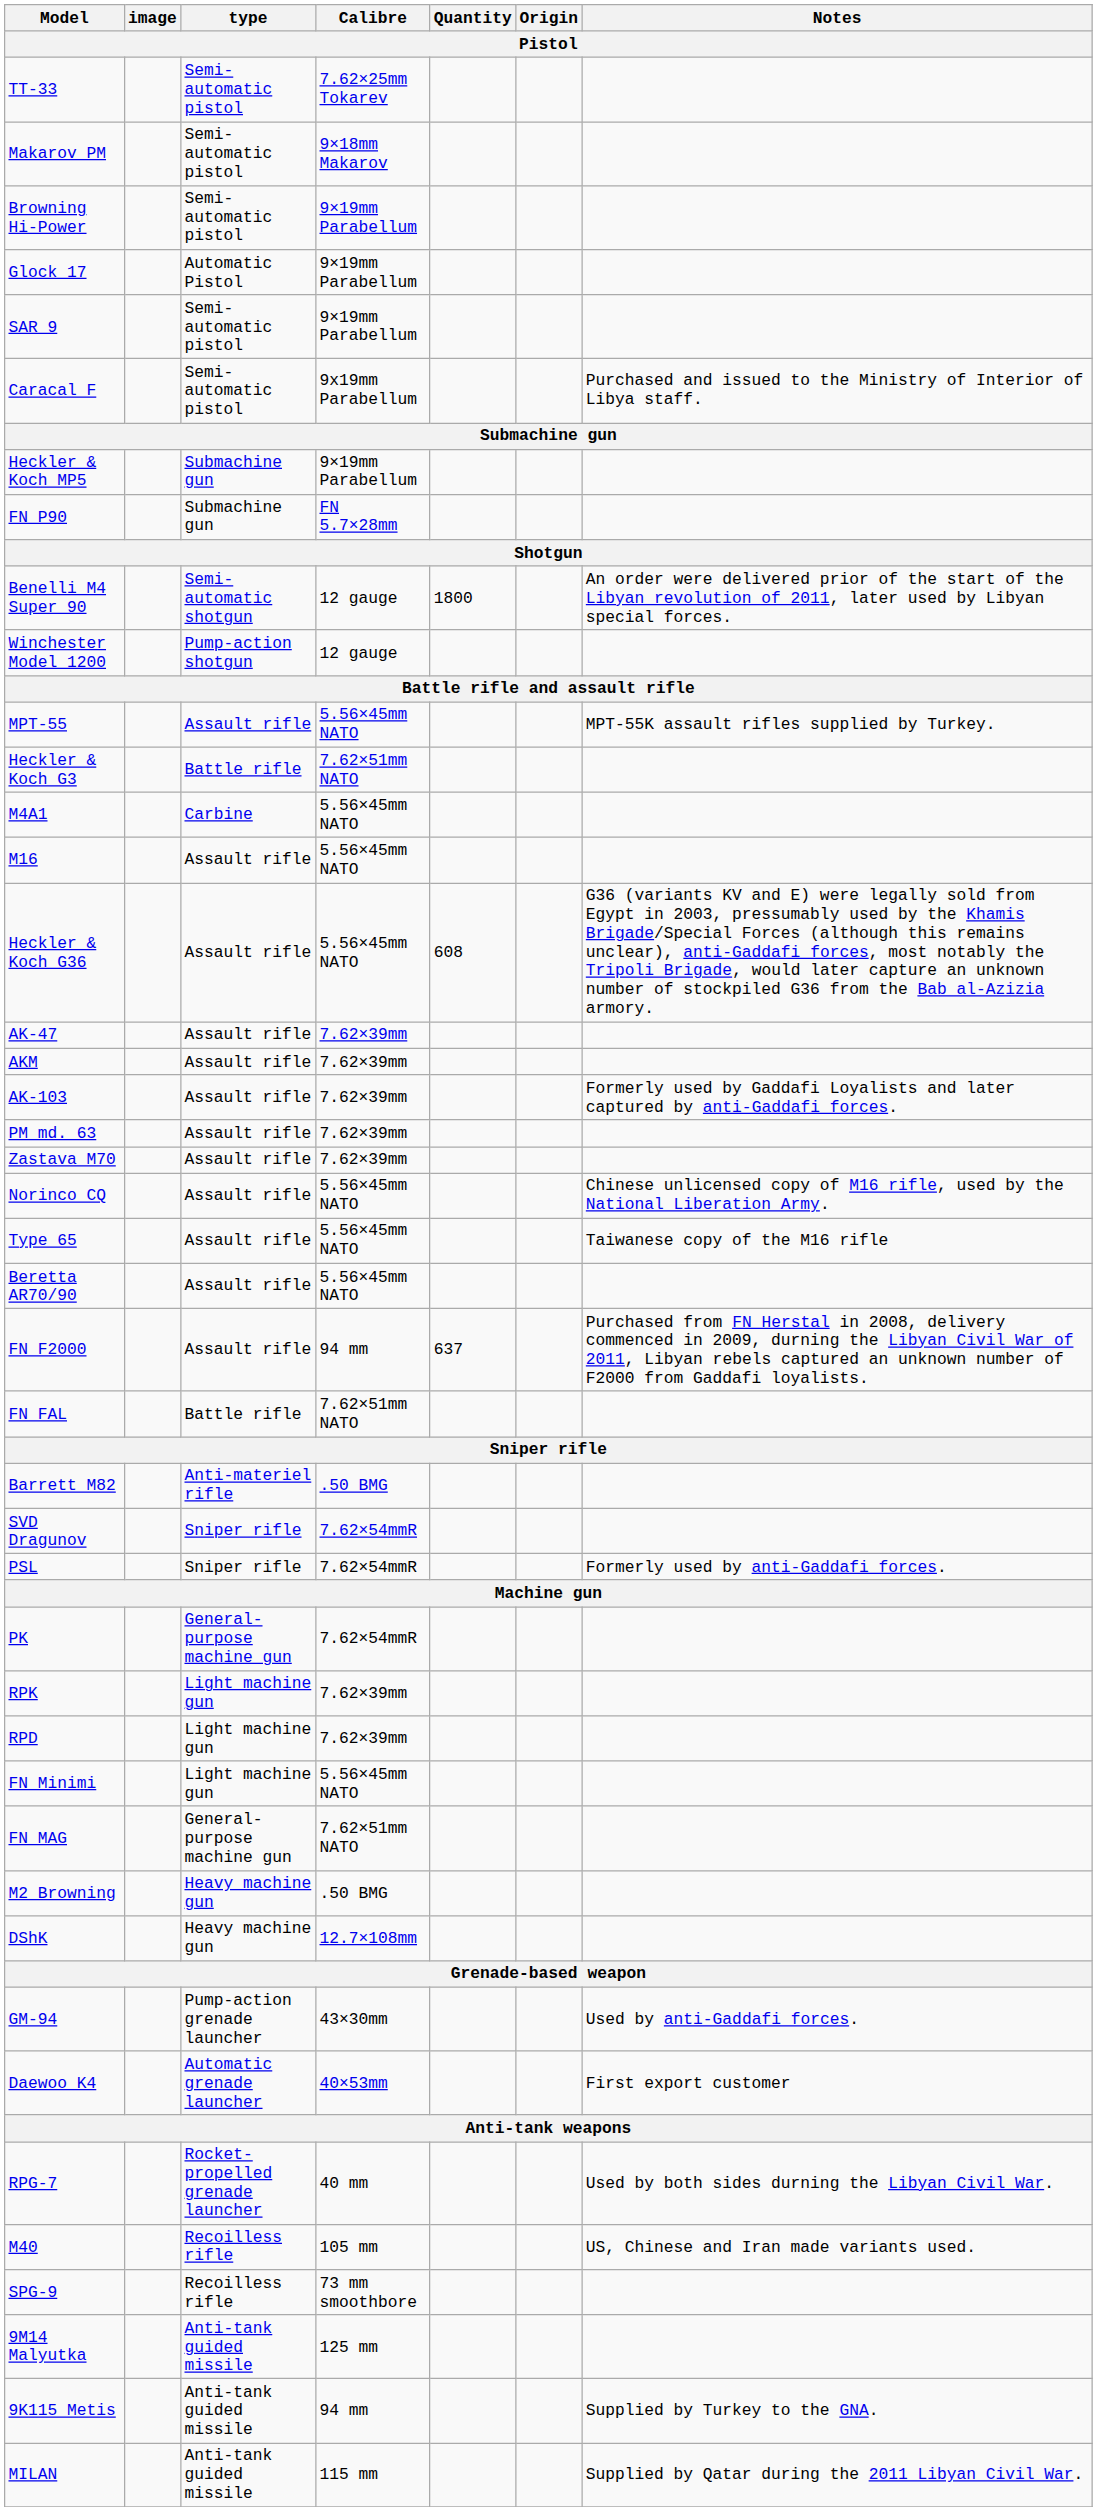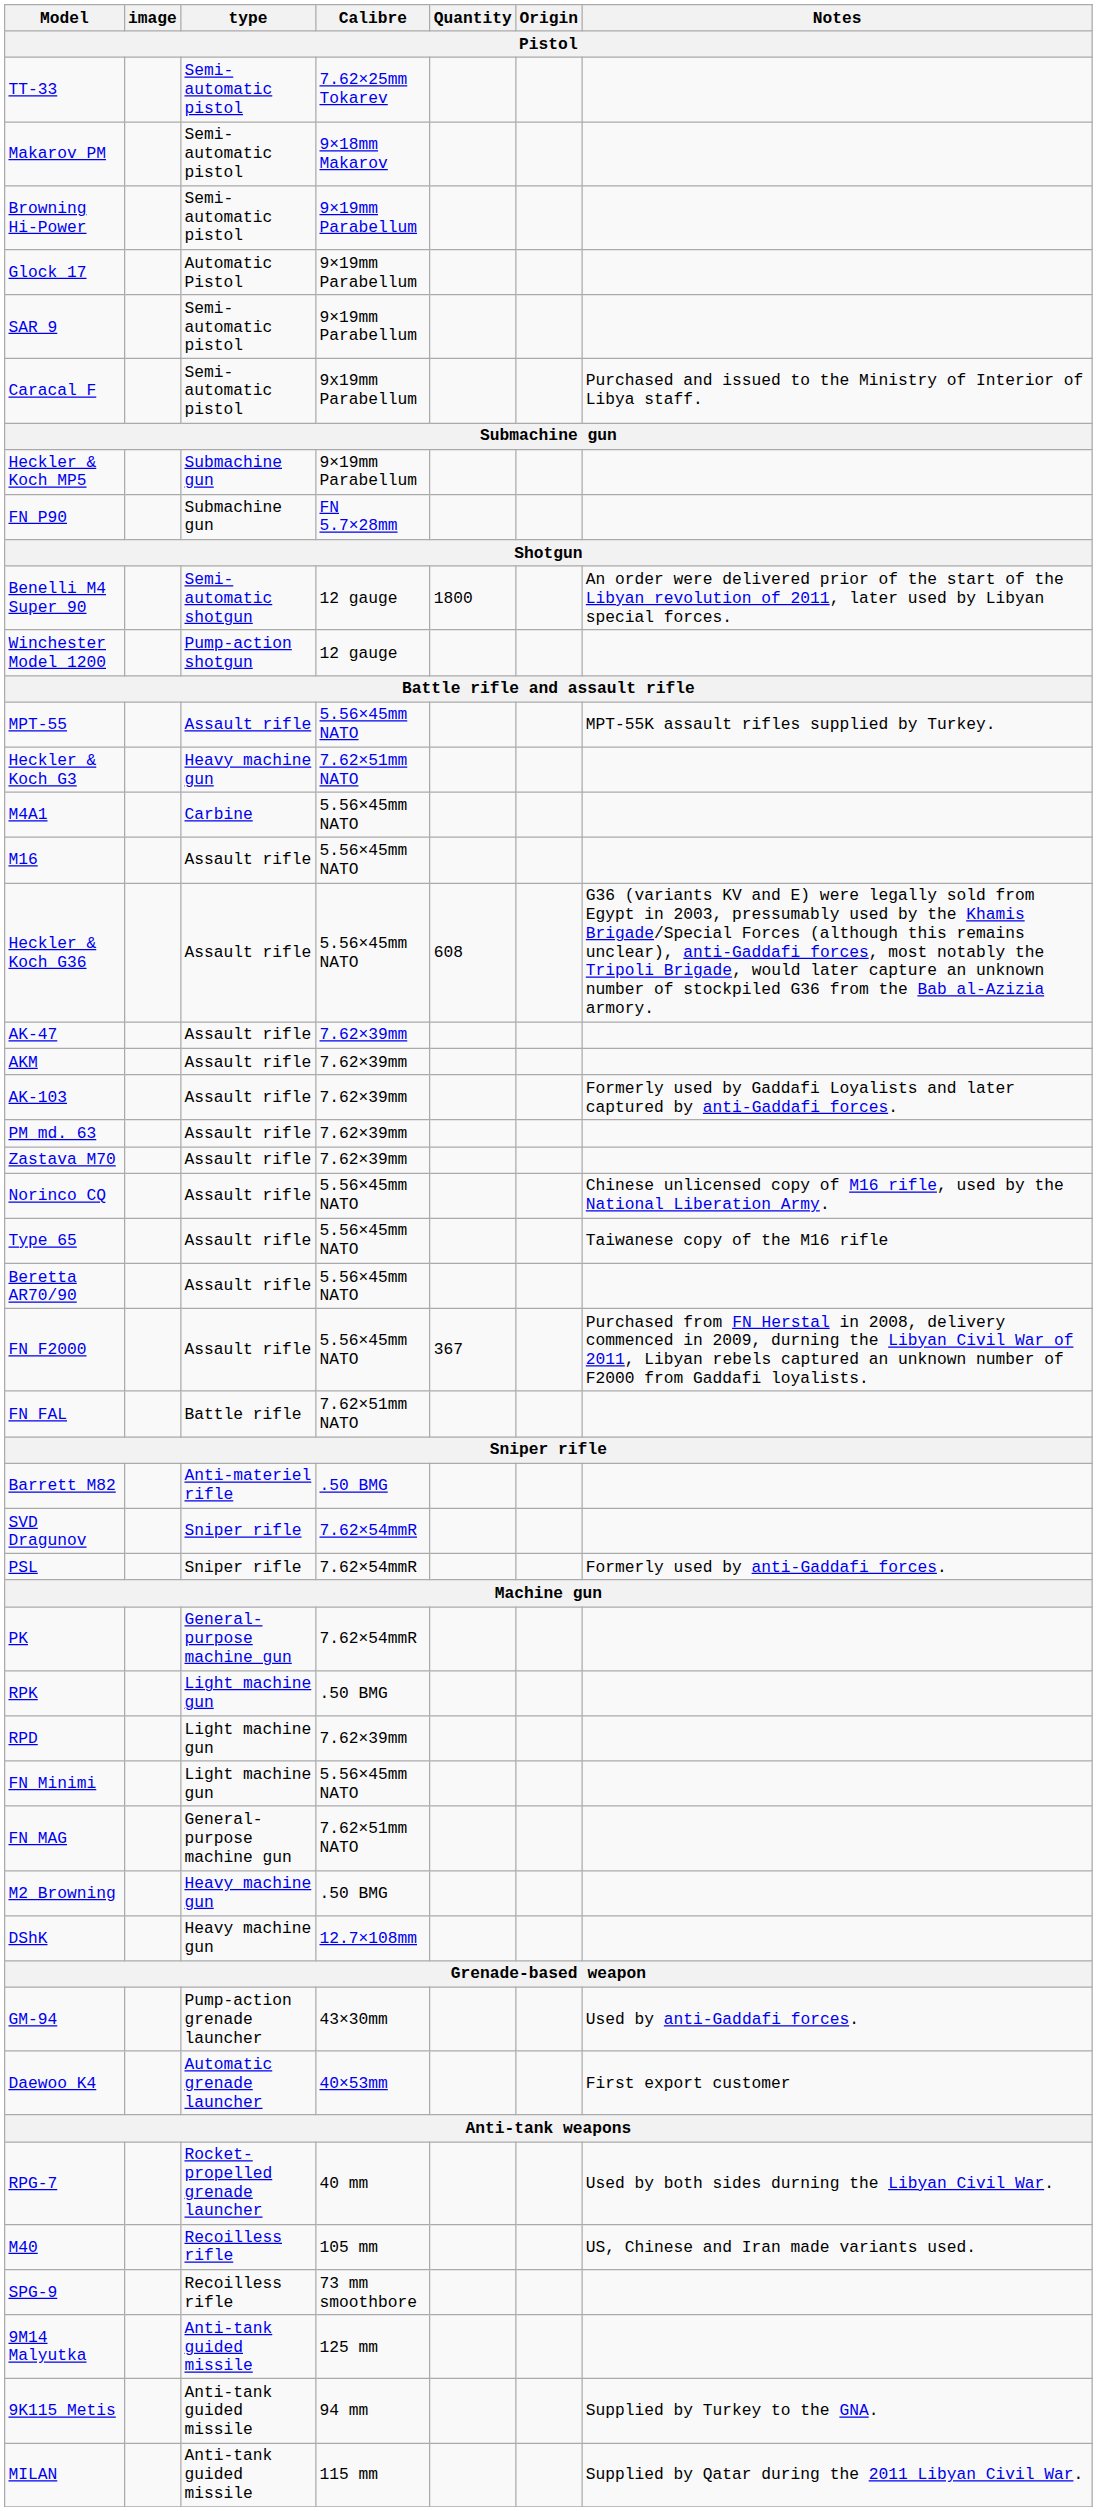Heckler & Koch G3 | type: Battle rifle -> Heavy machine gun
FN F2000 | Calibre: 94 mm -> 5.56×45mm NATO
FN F2000 | Quantity: 637 -> 367
RPK | Calibre: 7.62×39mm -> .50 BMG
